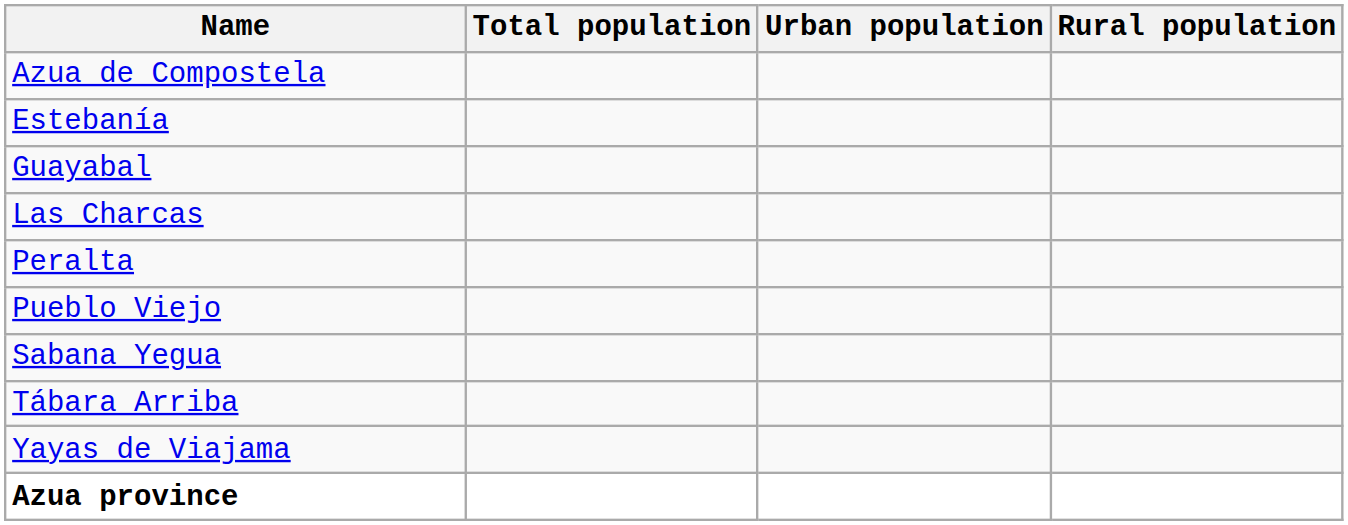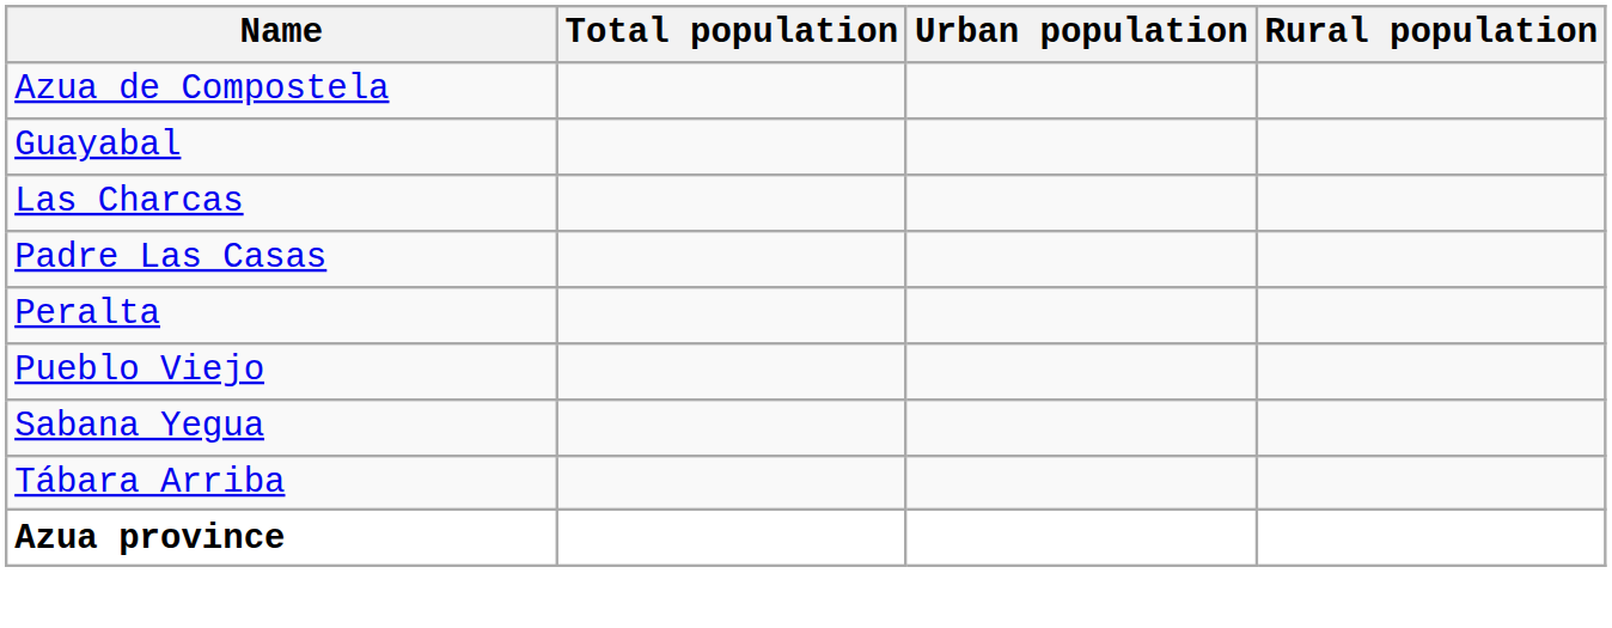- row: Estebanía
+ row: Padre Las Casas
- row: Yayas de Viajama
